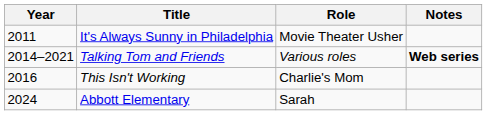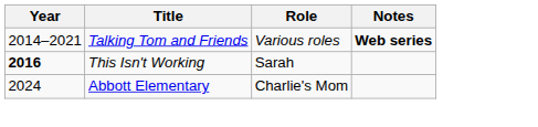- row: 2011 | It's Always Sunny in Philadelphia | Movie Theater Usher
This Isn't Working | Year: normal -> bold
This Isn't Working | Role: Charlie's Mom -> Sarah
Abbott Elementary | Role: Sarah -> Charlie's Mom
